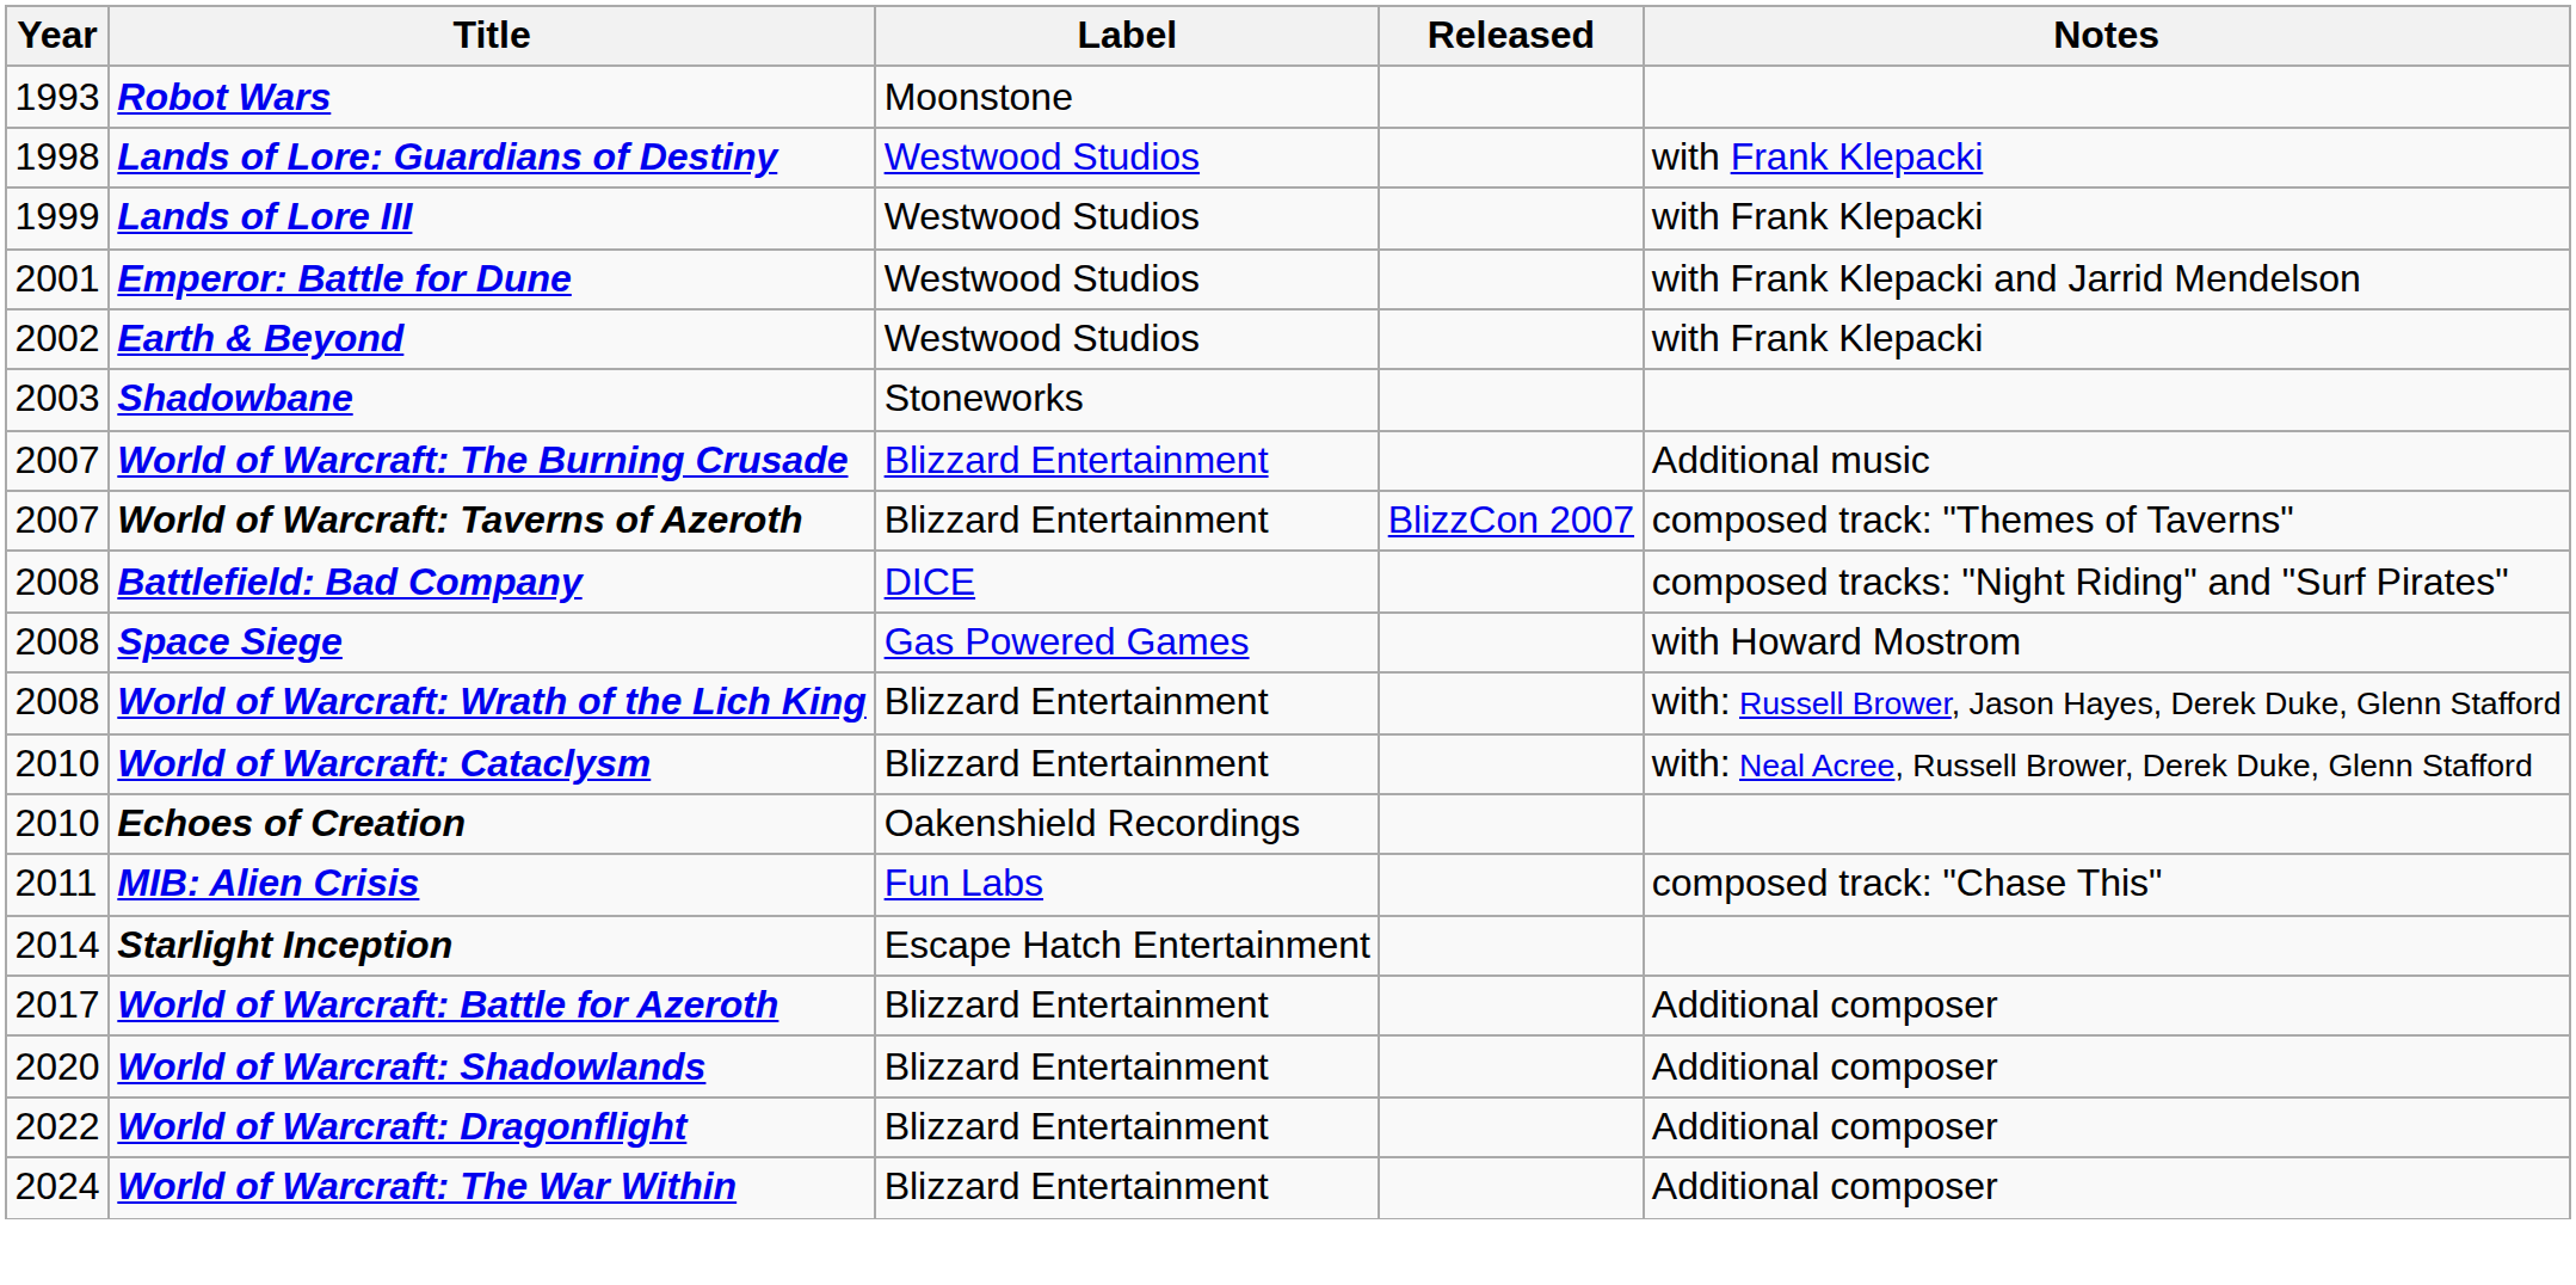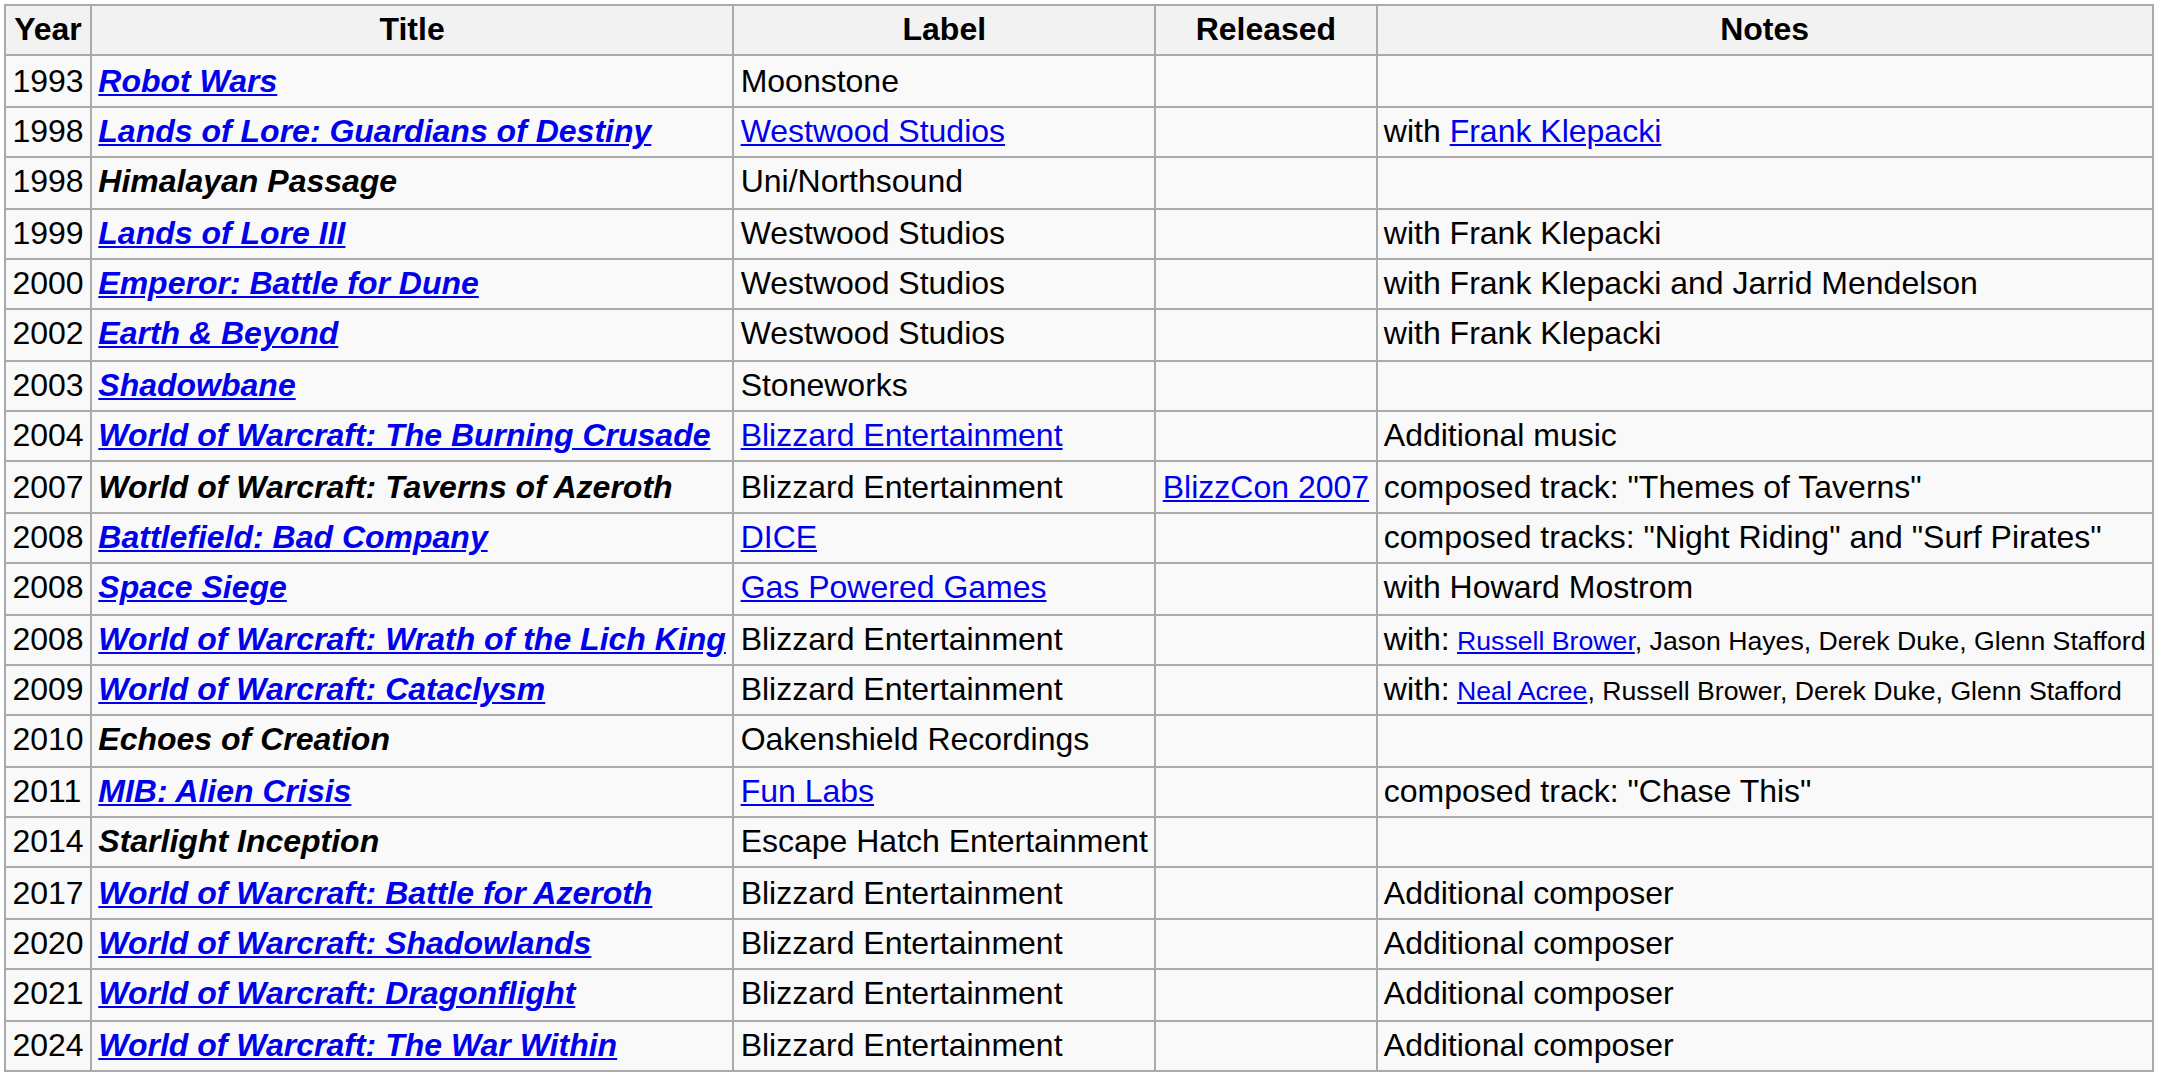+ row: 1998 | Himalayan Passage | Uni/Northsound
Emperor: Battle for Dune | Year: 2001 -> 2000
World of Warcraft: The Burning Crusade | Year: 2007 -> 2004
World of Warcraft: Cataclysm | Year: 2010 -> 2009
World of Warcraft: Dragonflight | Year: 2022 -> 2021
